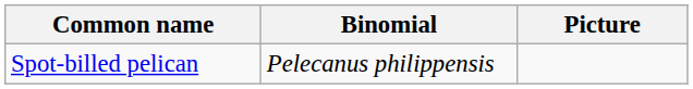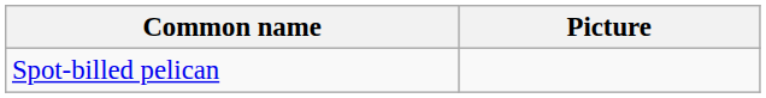- column: Binomial | Pelecanus philippensis
